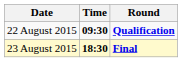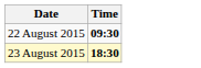- column: Round | Qualification | Final
